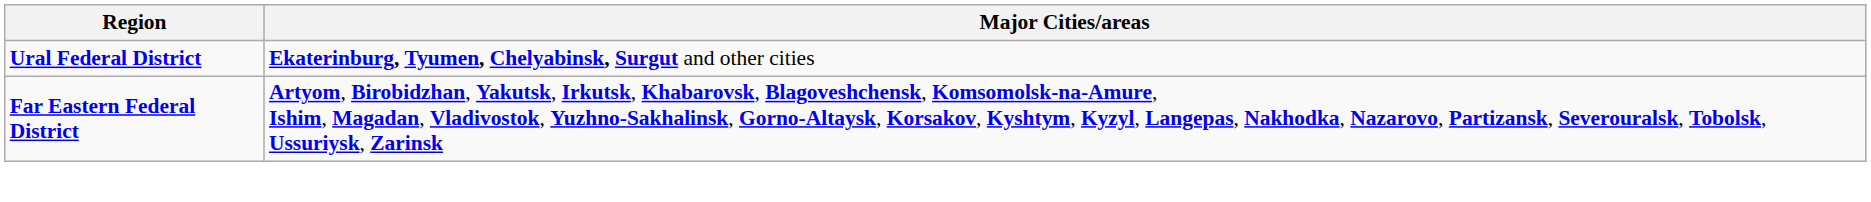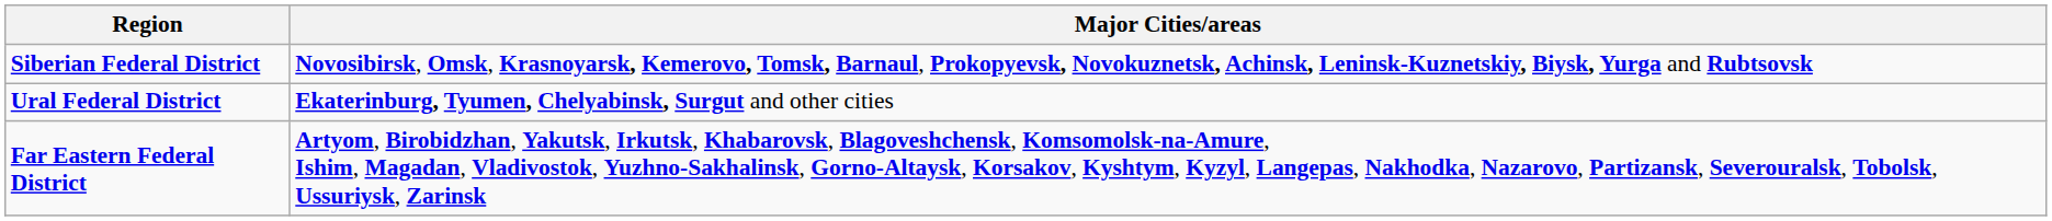+ row: Siberian Federal District | Novosibirsk, Omsk, Krasnoyarsk, Kemerovo, Tomsk, Barnaul, Prokopyevsk, Novokuznetsk, Achinsk, Leninsk-Kuznetskiy, Biysk, Yurga and Rubtsovsk
